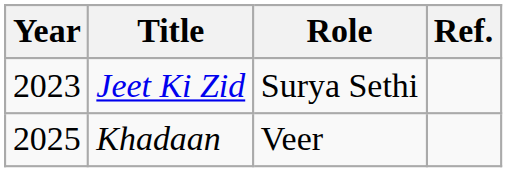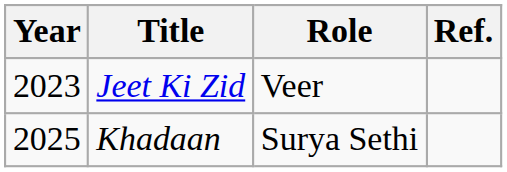Jeet Ki Zid | Role: Surya Sethi -> Veer
Khadaan | Role: Veer -> Surya Sethi
